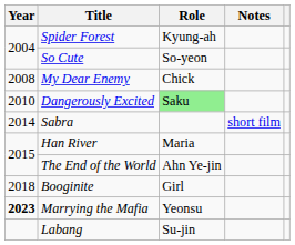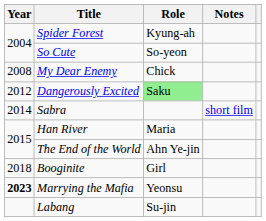Dangerously Excited | Year: 2010 -> 2012
